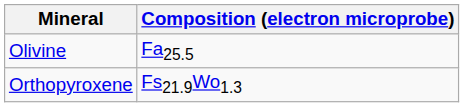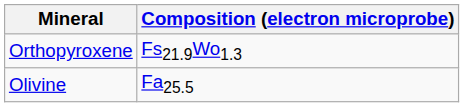rows swapped: Olivine <-> Orthopyroxene
